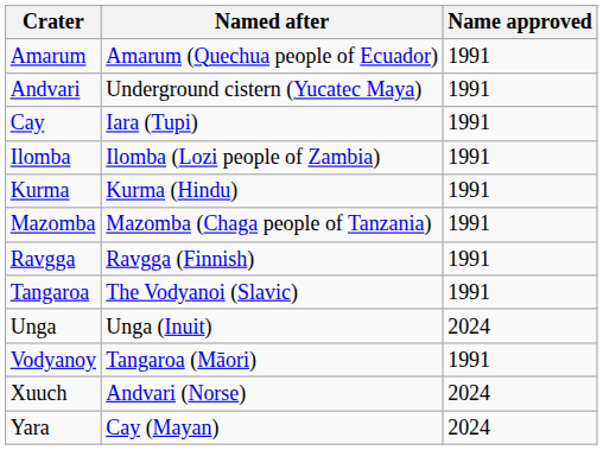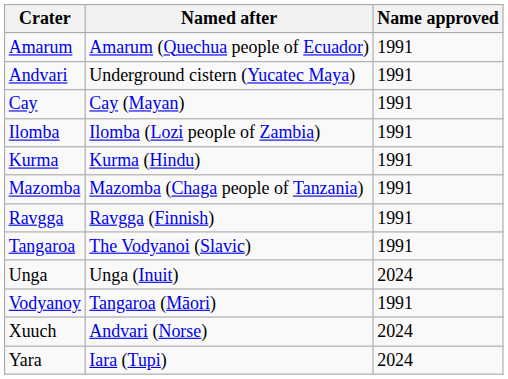Cay | Named after: Iara (Tupi) -> Cay (Mayan)
Yara | Named after: Cay (Mayan) -> Iara (Tupi)
